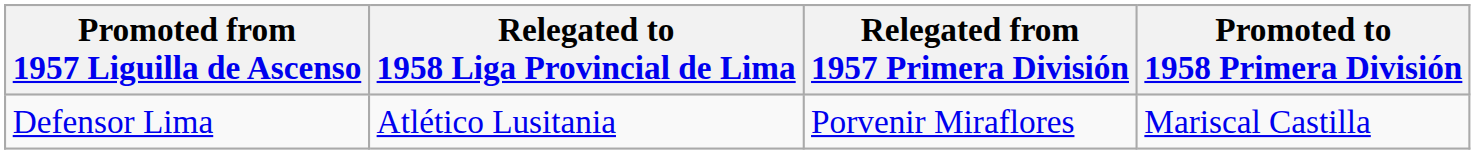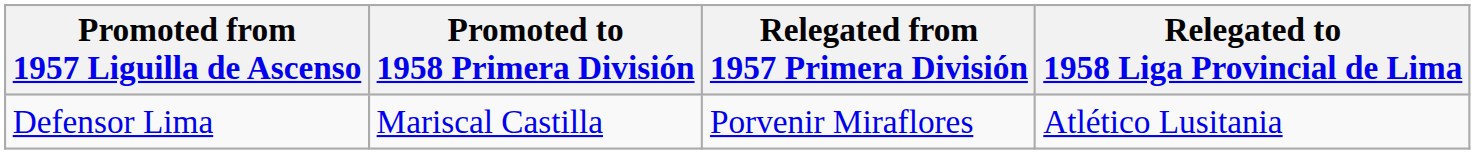columns swapped: Promoted to 1958 Primera División <-> Relegated to 1958 Liga Provincial de Lima
